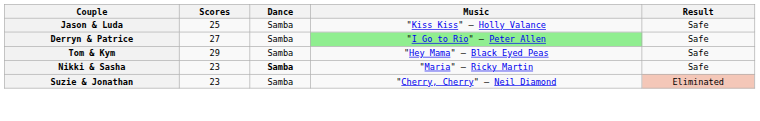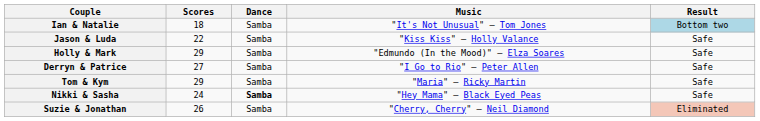+ row: Ian & Natalie | 18 | Samba | "It's Not Unusual" — Tom Jones | Bottom two
Jason & Luda | Scores: 25 -> 22
+ row: Holly & Mark | 29 | Samba | "Edmundo (In the Mood)" — Elza Soares | Safe
Derryn & Patrice | Music: lightgreen background -> no background
Tom & Kym | Music: "Hey Mama" — Black Eyed Peas -> "Maria" — Ricky Martin
Nikki & Sasha | Scores: 23 -> 24
Nikki & Sasha | Music: "Maria" — Ricky Martin -> "Hey Mama" — Black Eyed Peas
Suzie & Jonathan | Scores: 23 -> 26
